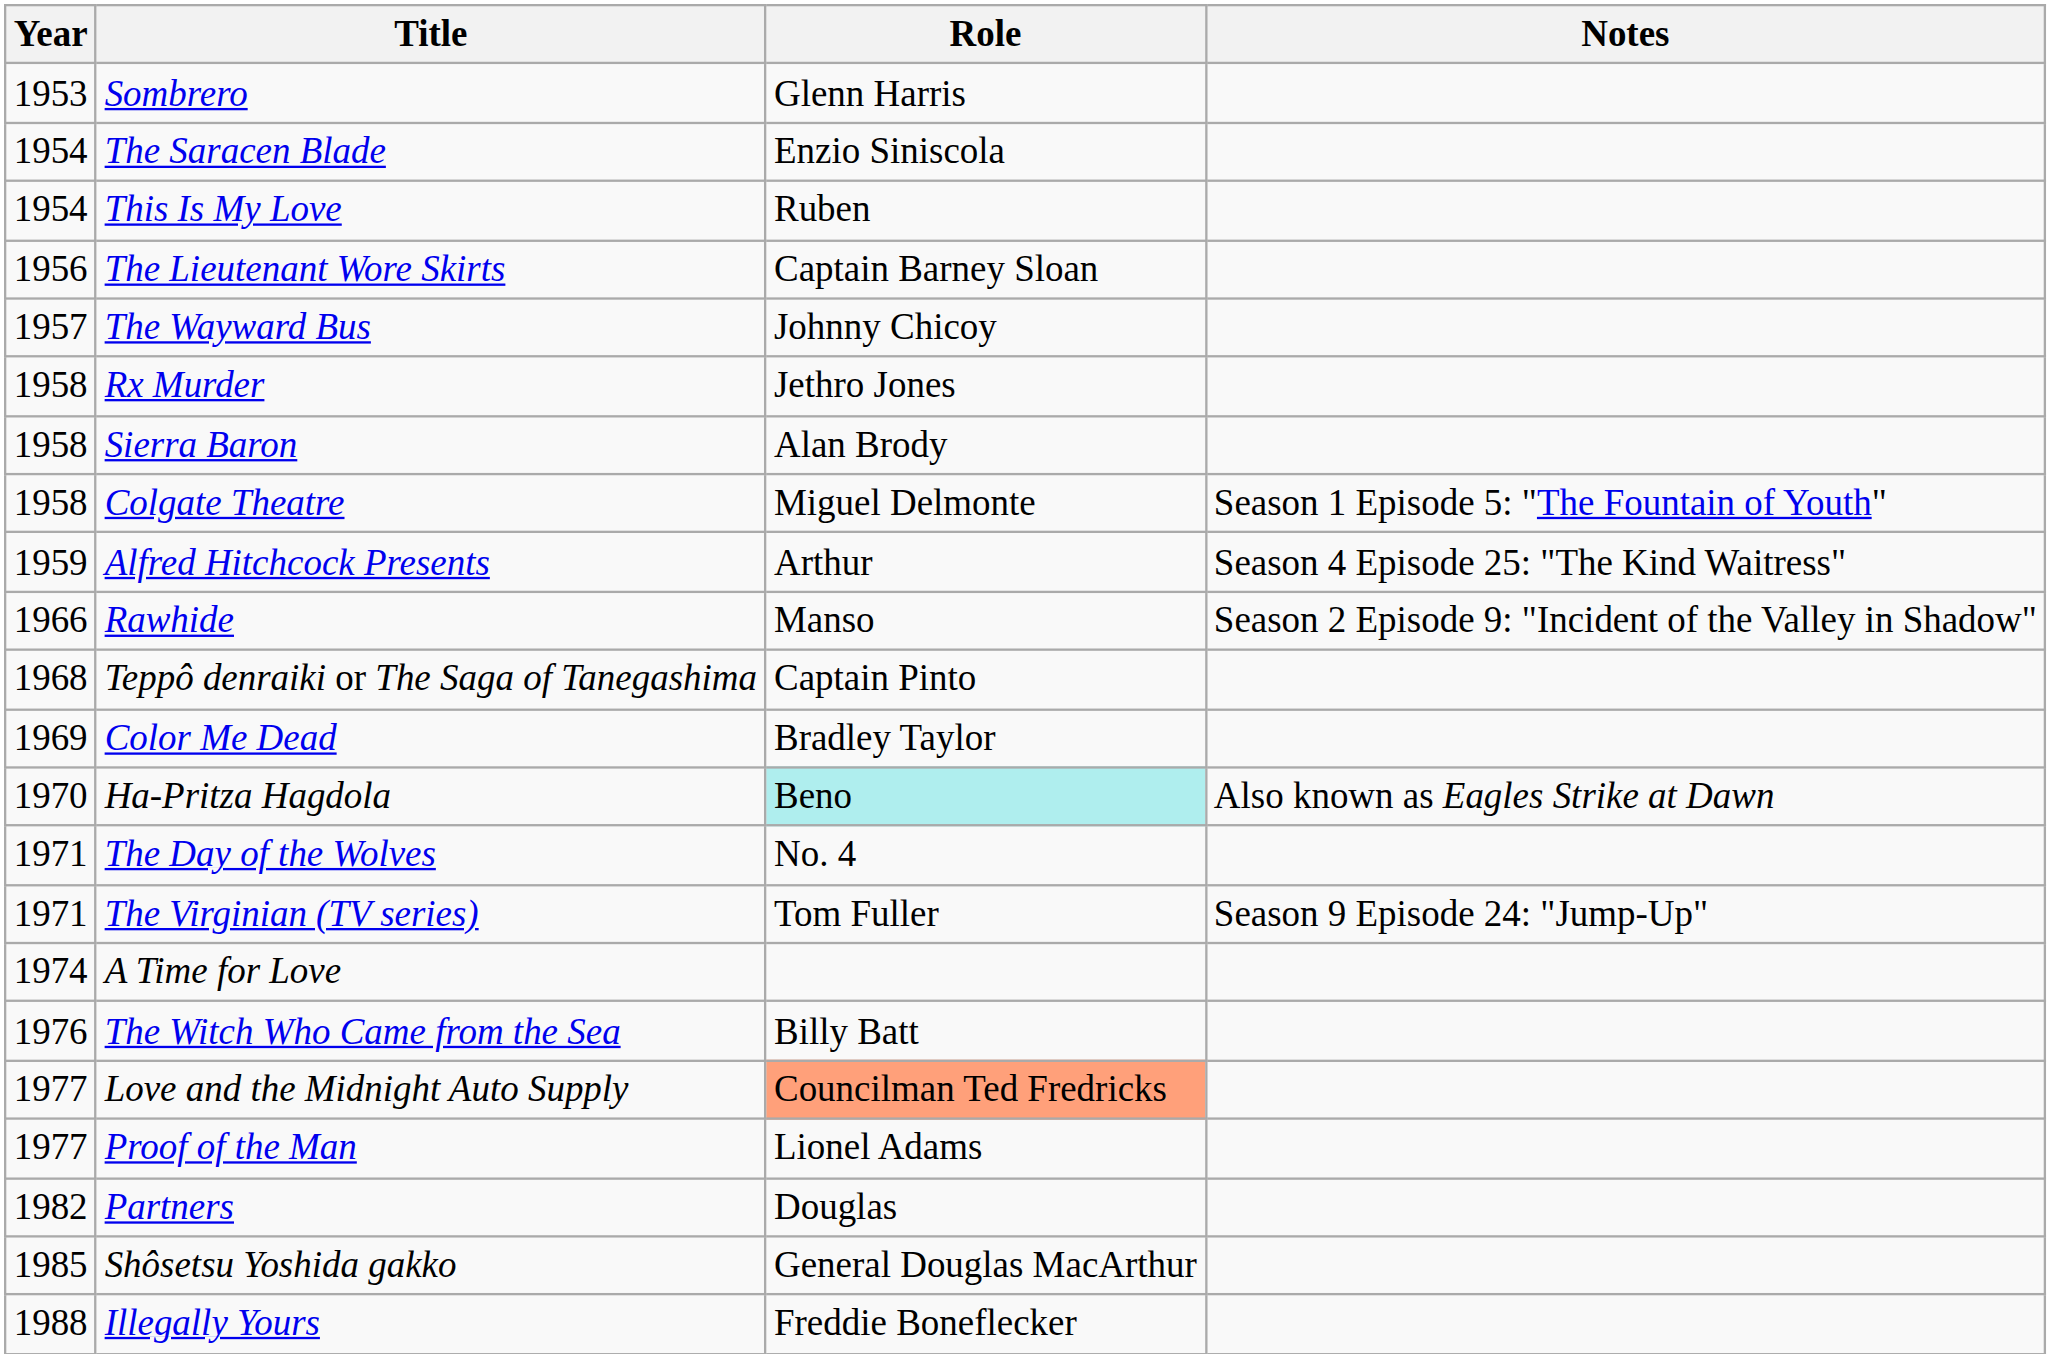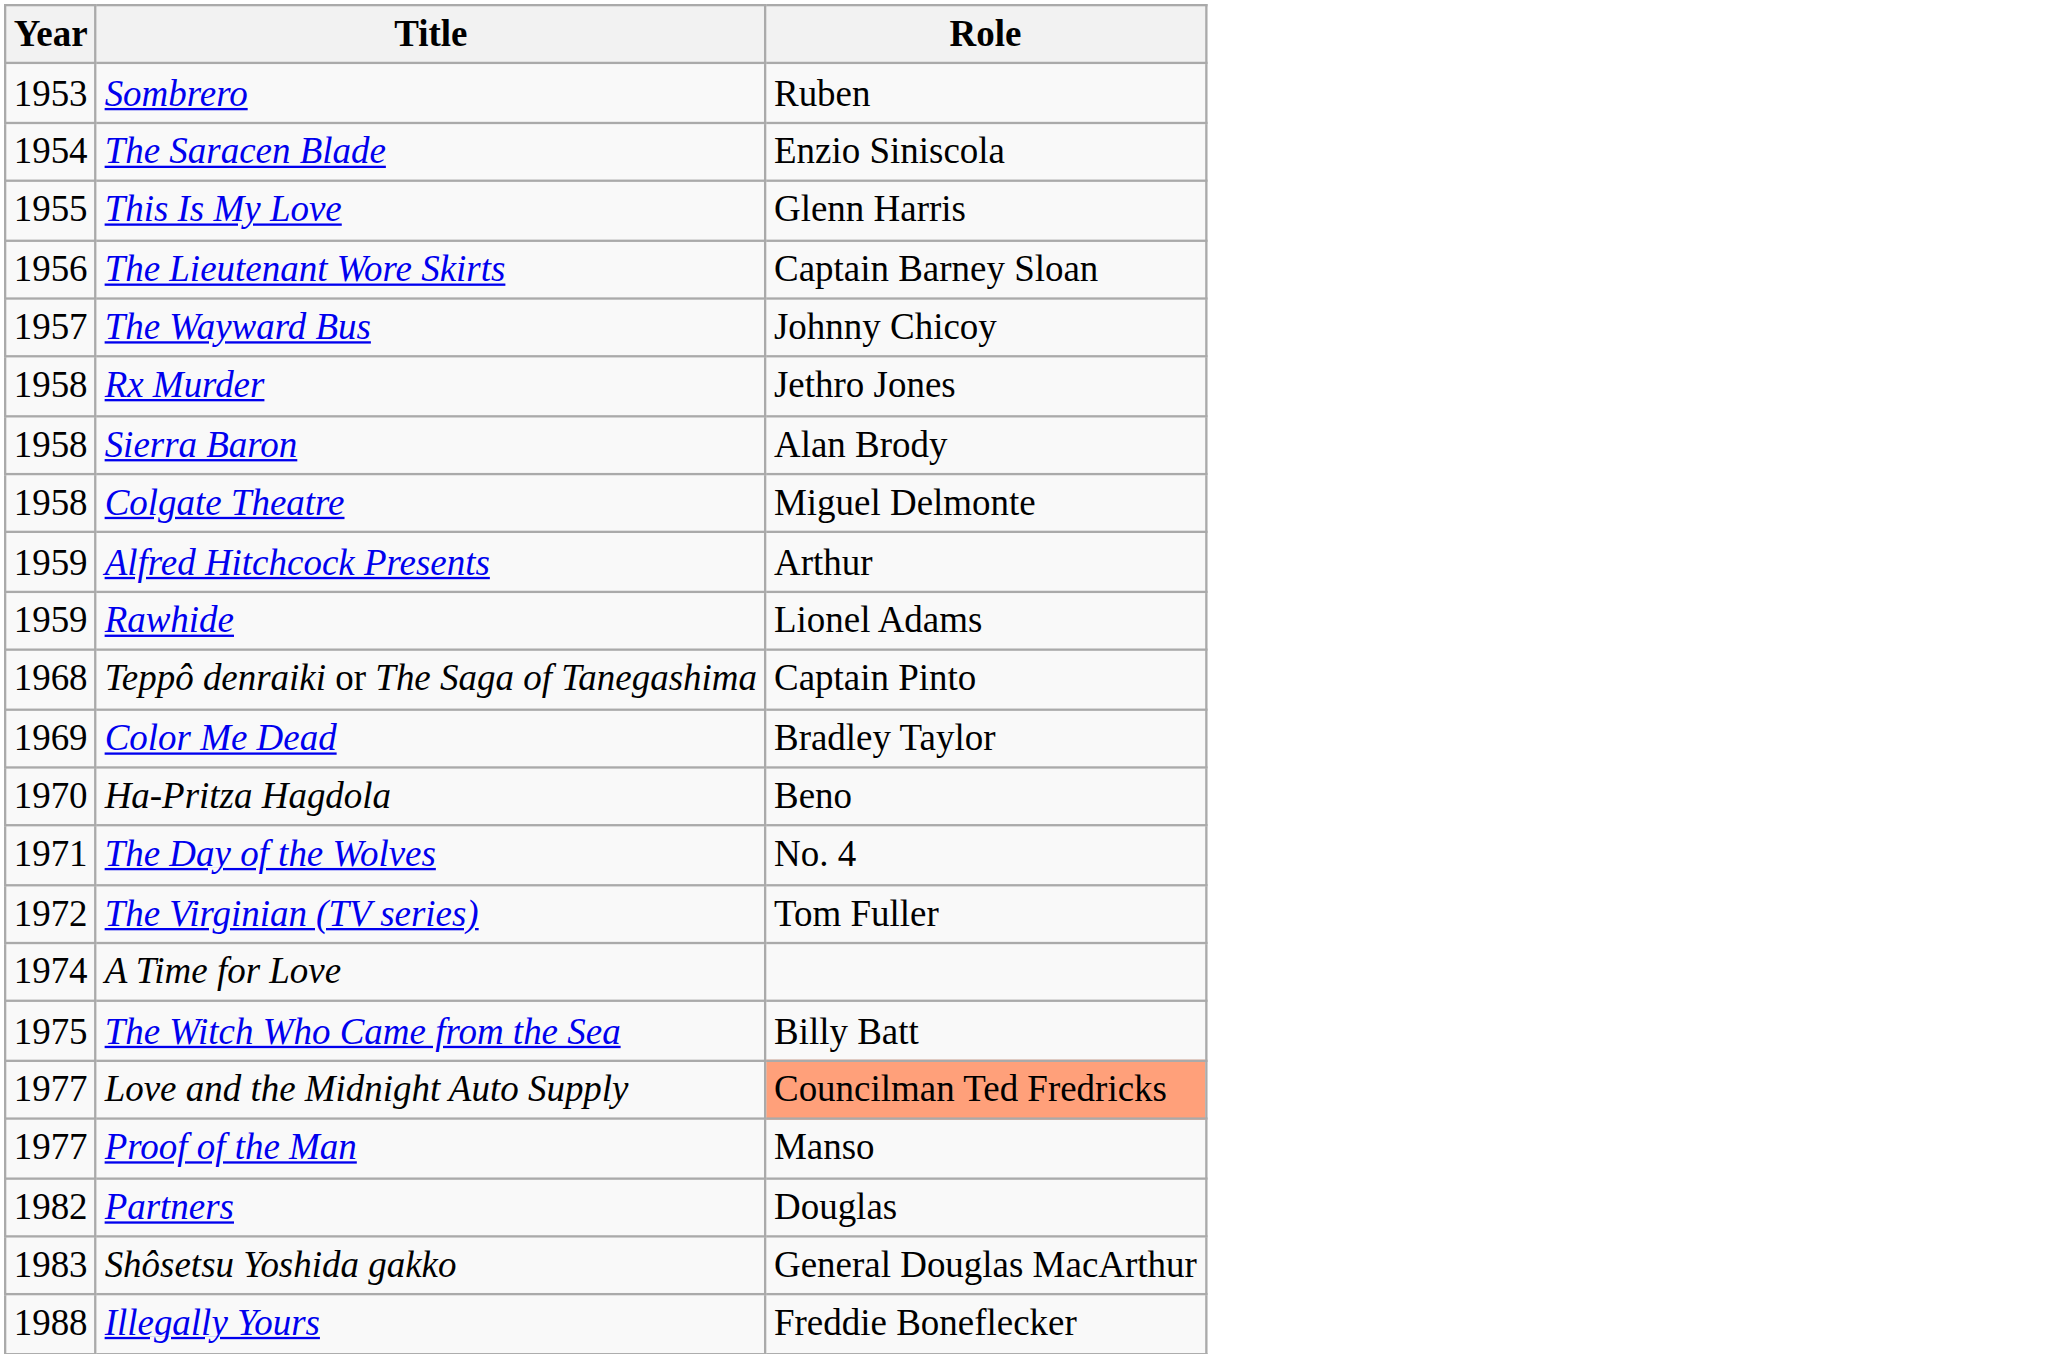- column: Notes | Season 1 Episode 5: "The Fountain of Youth" | Season 4 Episode 25: "The Kind Waitress" | Season 2 Episode 9: "Incident of the Valley in Shadow" | Also known as Eagles Strike at Dawn | Season 9 Episode 24: "Jump-Up"
Sombrero | Role: Glenn Harris -> Ruben
This Is My Love | Year: 1954 -> 1955
This Is My Love | Role: Ruben -> Glenn Harris
Rawhide | Year: 1966 -> 1959
Rawhide | Role: Manso -> Lionel Adams
Ha-Pritza Hagdola | Role: paleturquoise background -> no background
The Virginian (TV series) | Year: 1971 -> 1972
The Witch Who Came from the Sea | Year: 1976 -> 1975
Proof of the Man | Role: Lionel Adams -> Manso
Shôsetsu Yoshida gakko | Year: 1985 -> 1983
